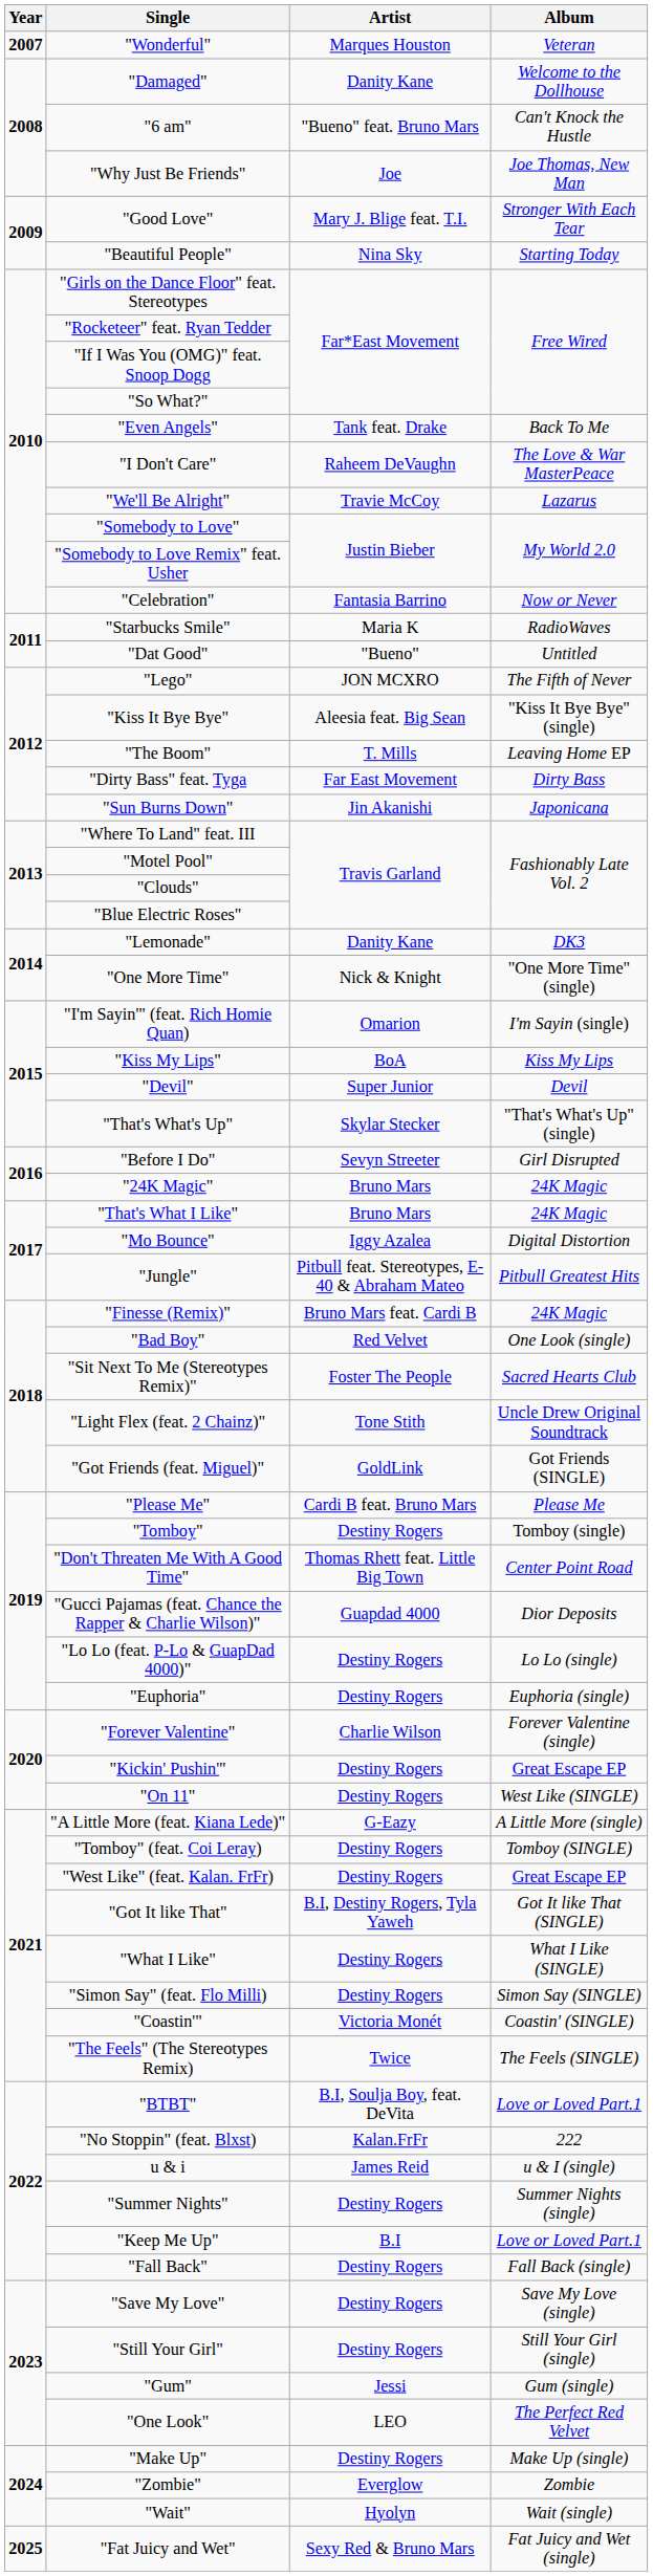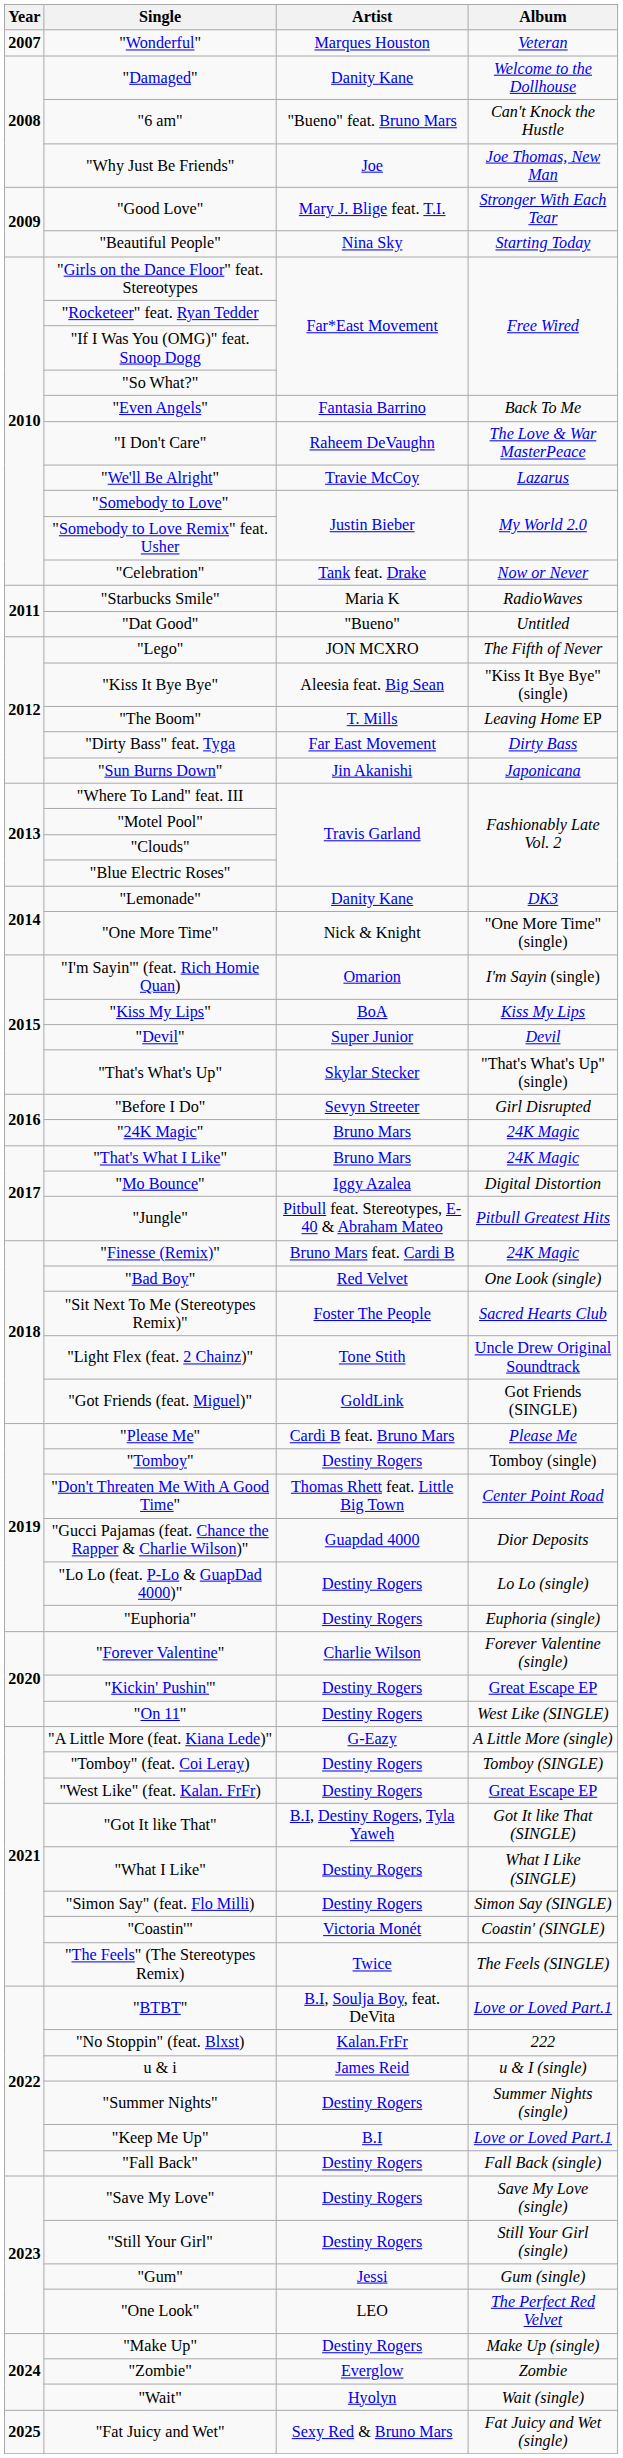"Even Angels" | Artist: Tank feat. Drake -> Fantasia Barrino
"Celebration" | Artist: Fantasia Barrino -> Tank feat. Drake
